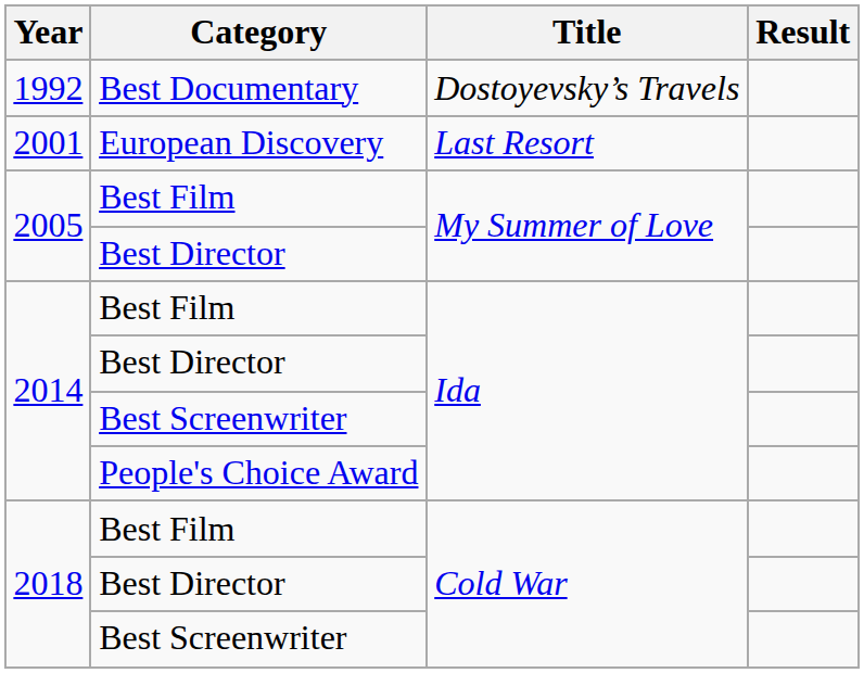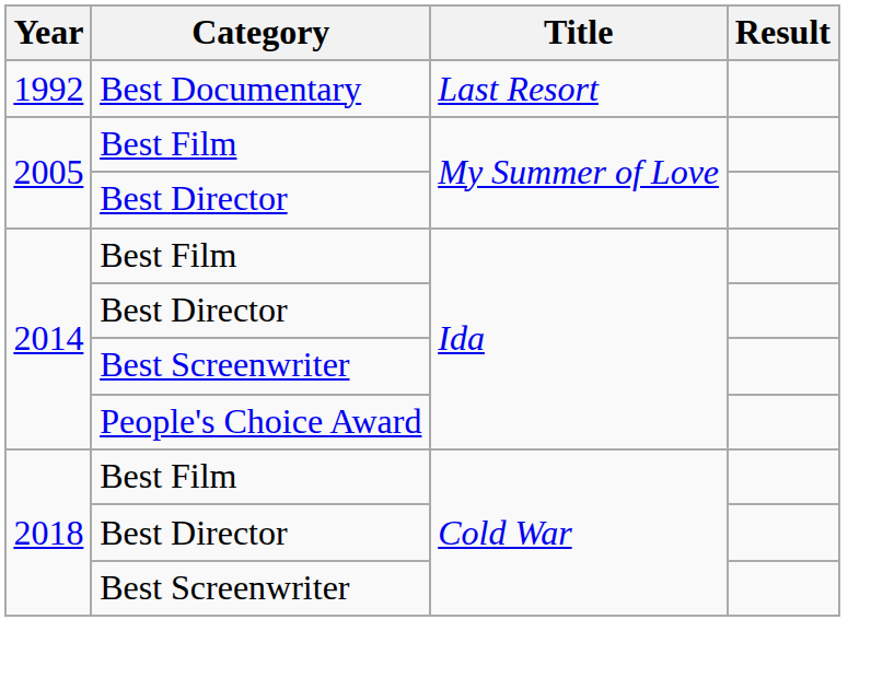Best Documentary | Title: Dostoyevsky’s Travels -> Last Resort
- row: 2001 | European Discovery | Last Resort
